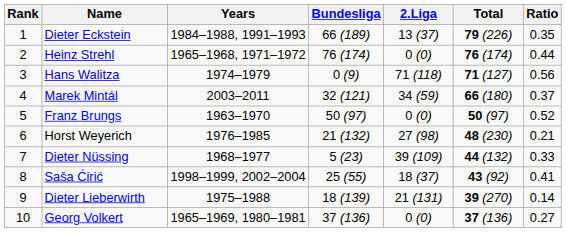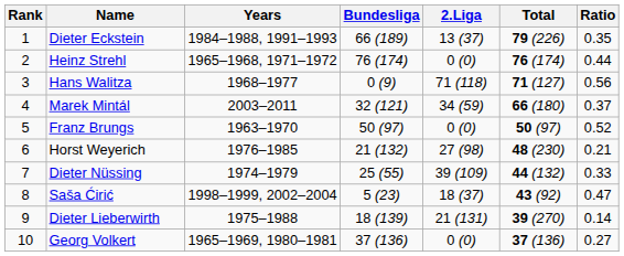Hans Walitza | Years: 1974–1979 -> 1968–1977
Dieter Nüssing | Years: 1968–1977 -> 1974–1979
Dieter Nüssing | Bundesliga: 5 (23) -> 25 (55)
Saša Ćirić | Bundesliga: 25 (55) -> 5 (23)
Saša Ćirić | Ratio: 0.41 -> 0.47
